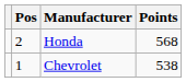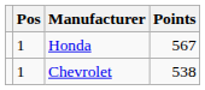Honda | Pos: 2 -> 1
Honda | Points: 568 -> 567
